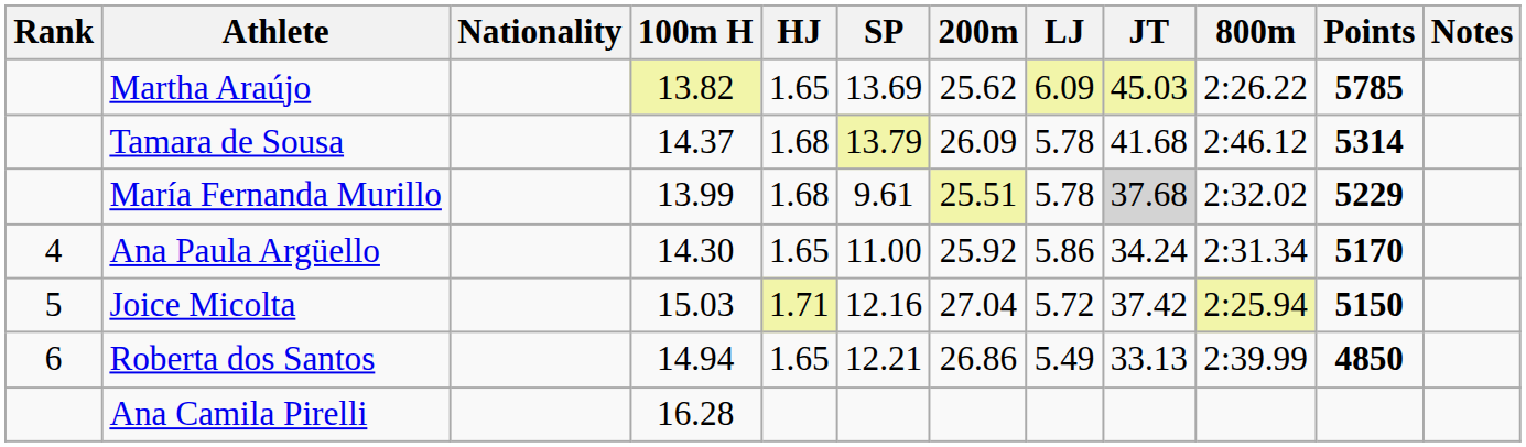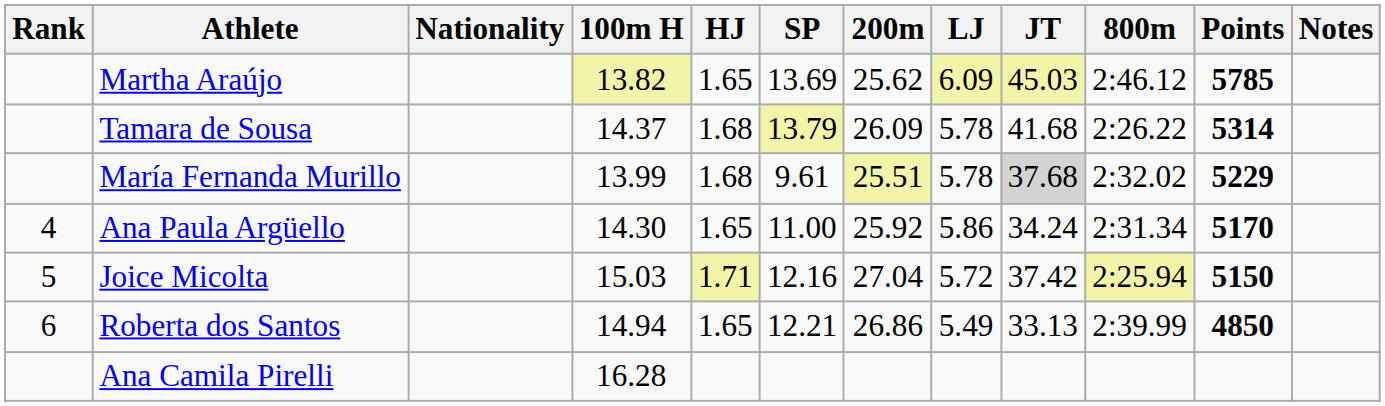Martha Araújo | 800m: 2:26.22 -> 2:46.12
Tamara de Sousa | 800m: 2:46.12 -> 2:26.22
